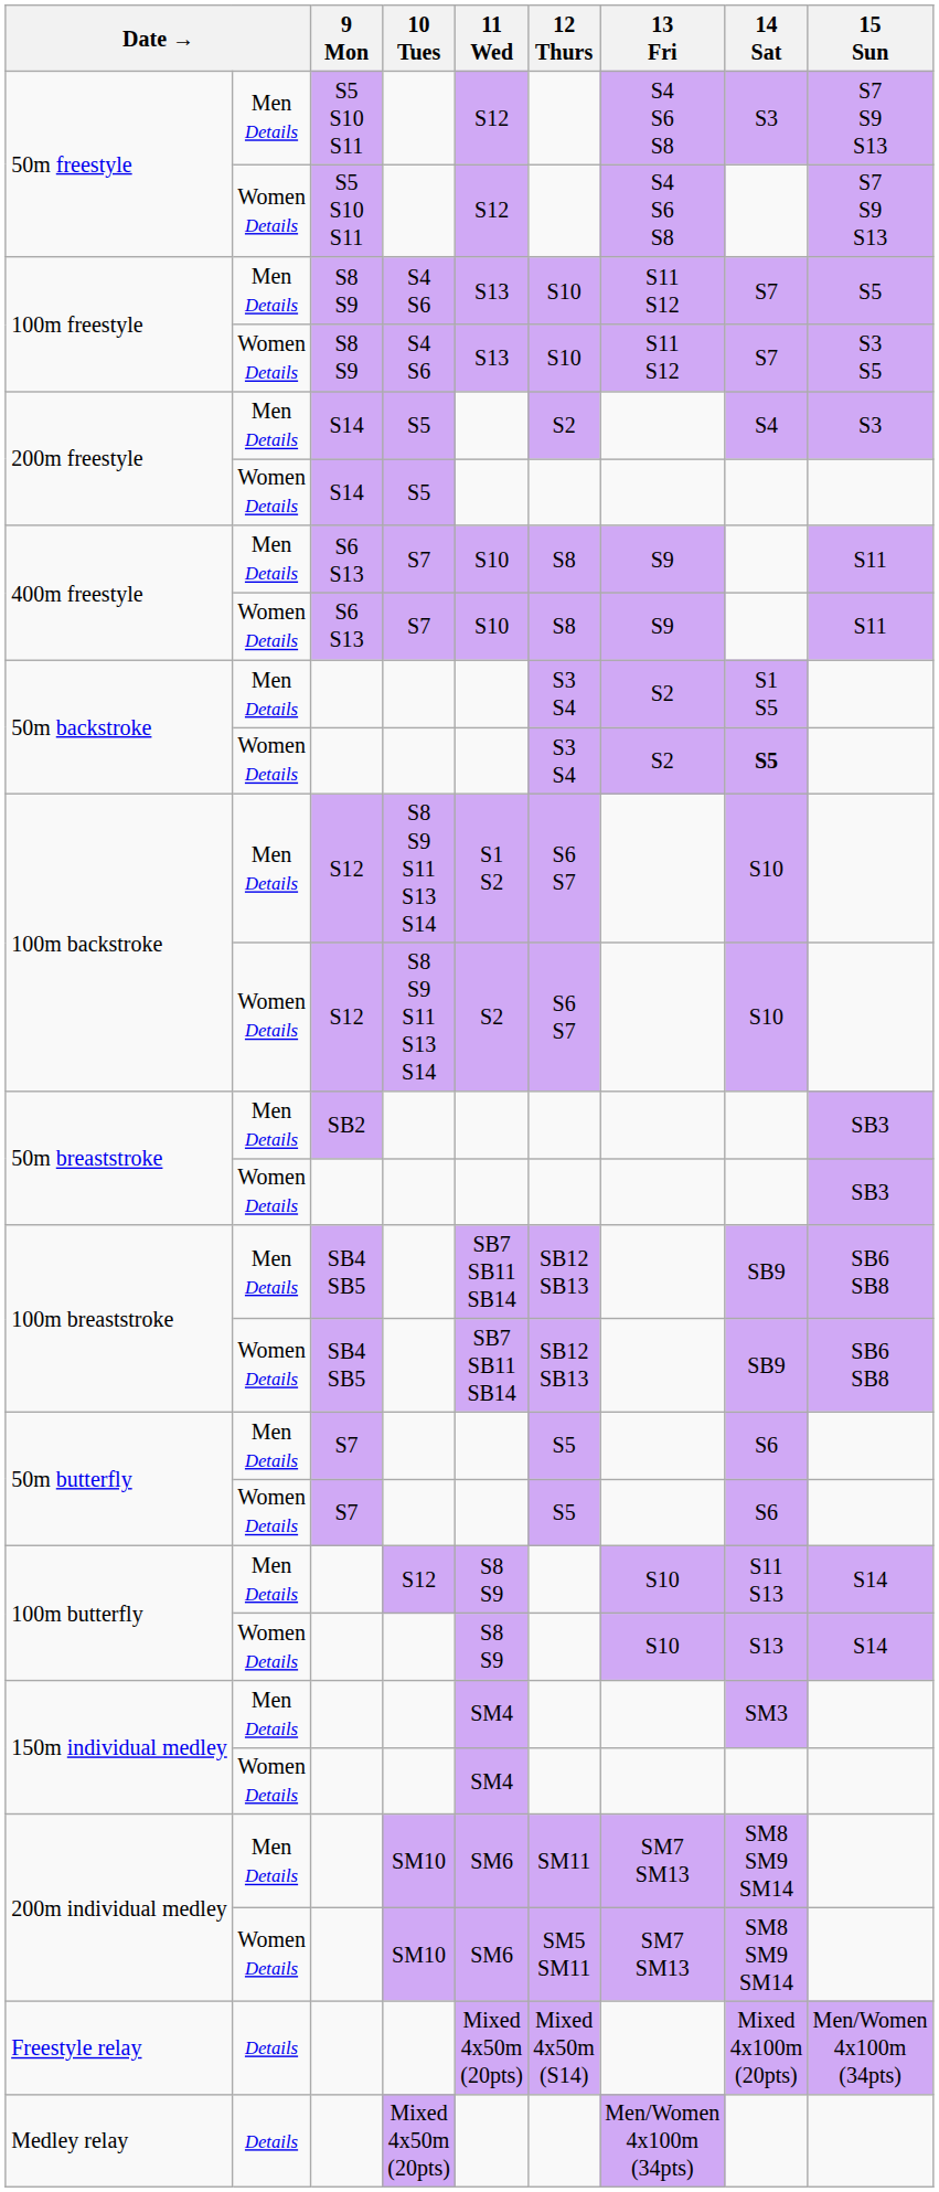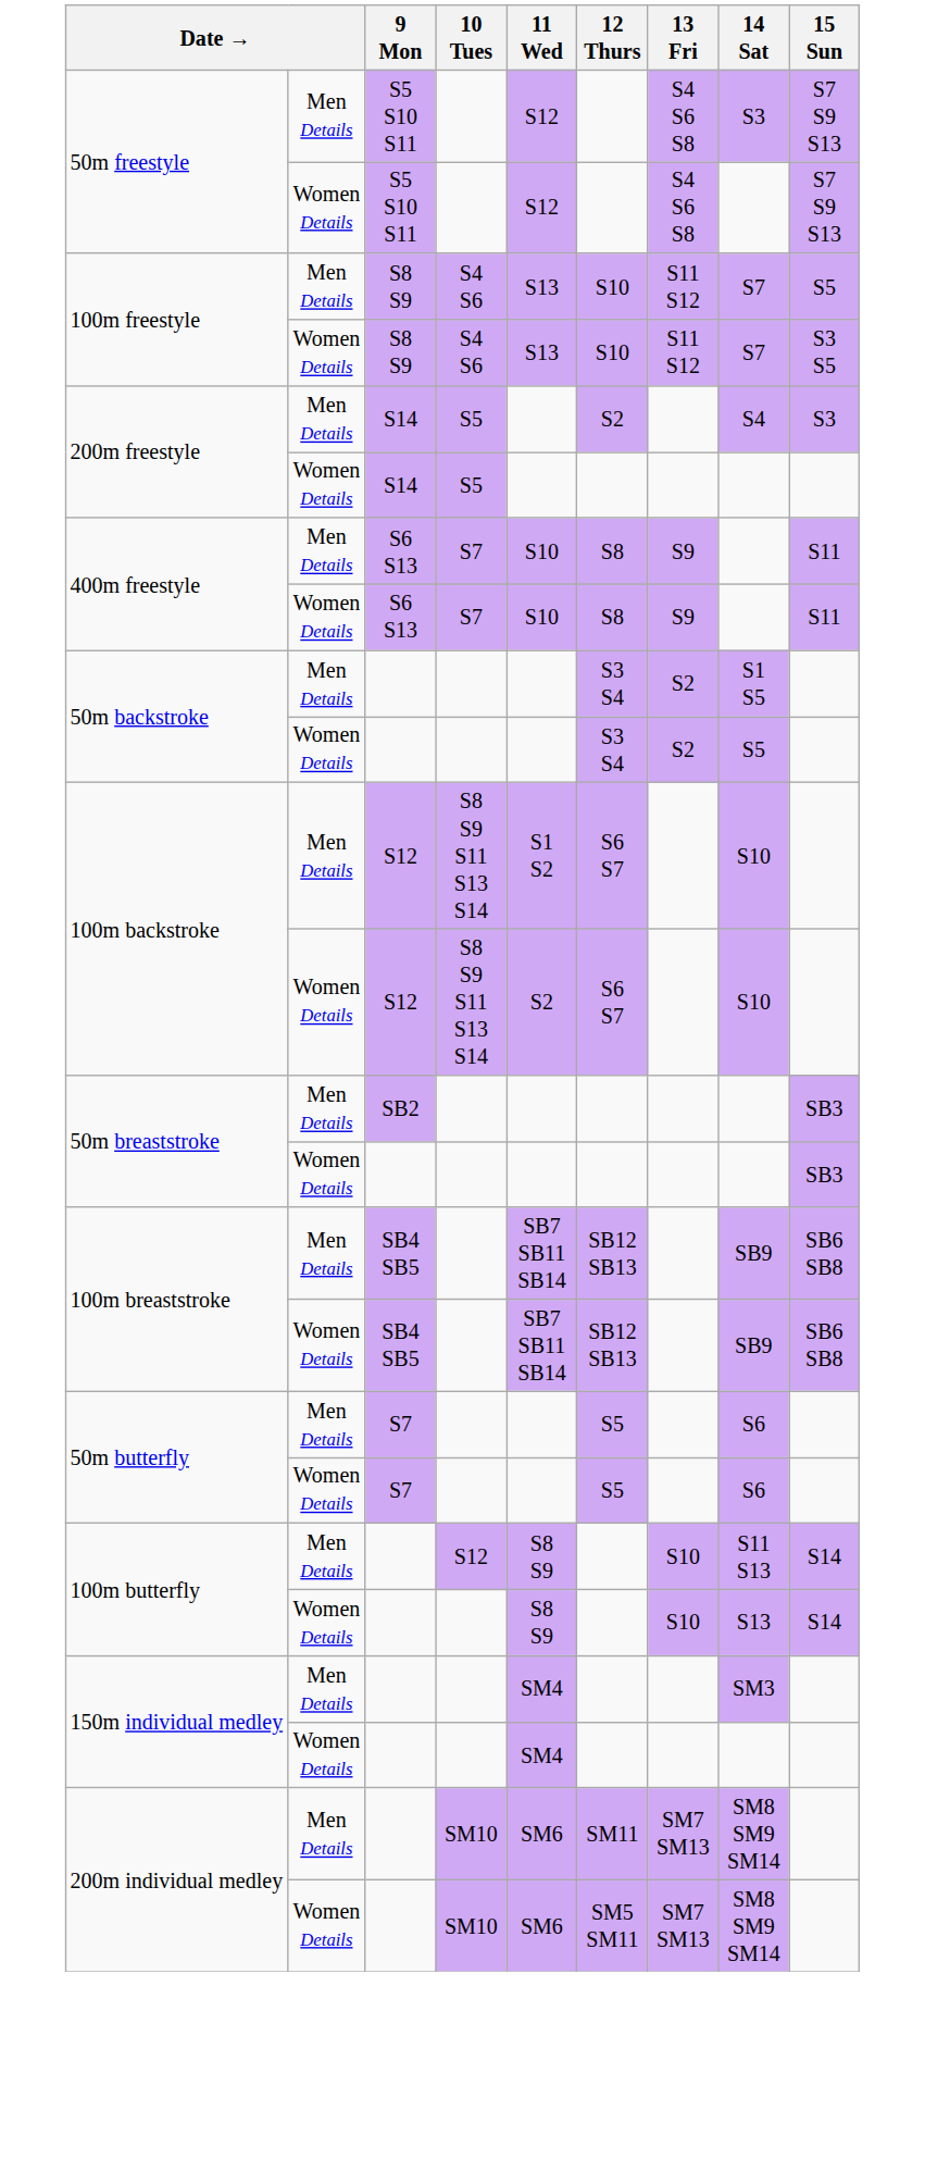50m backstroke / Women Details | 14 Sat: bold -> normal
- row: Freestyle relay | Details | Mixed 4x50m (20pts) | Mixed 4x50m (S14) | Mixed 4x100m (20pts) | Men/Women 4x100m (34pts)
- row: Medley relay | Details | Mixed 4x50m (20pts) | Men/Women 4x100m (34pts)
